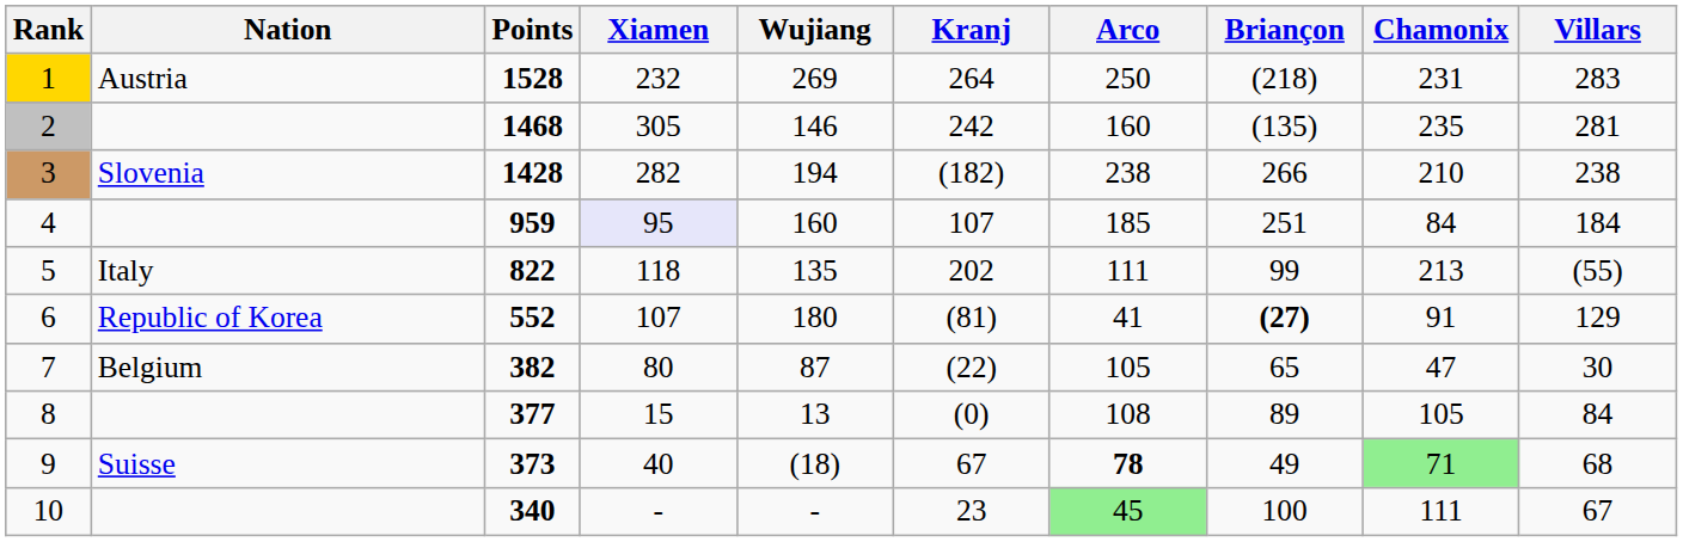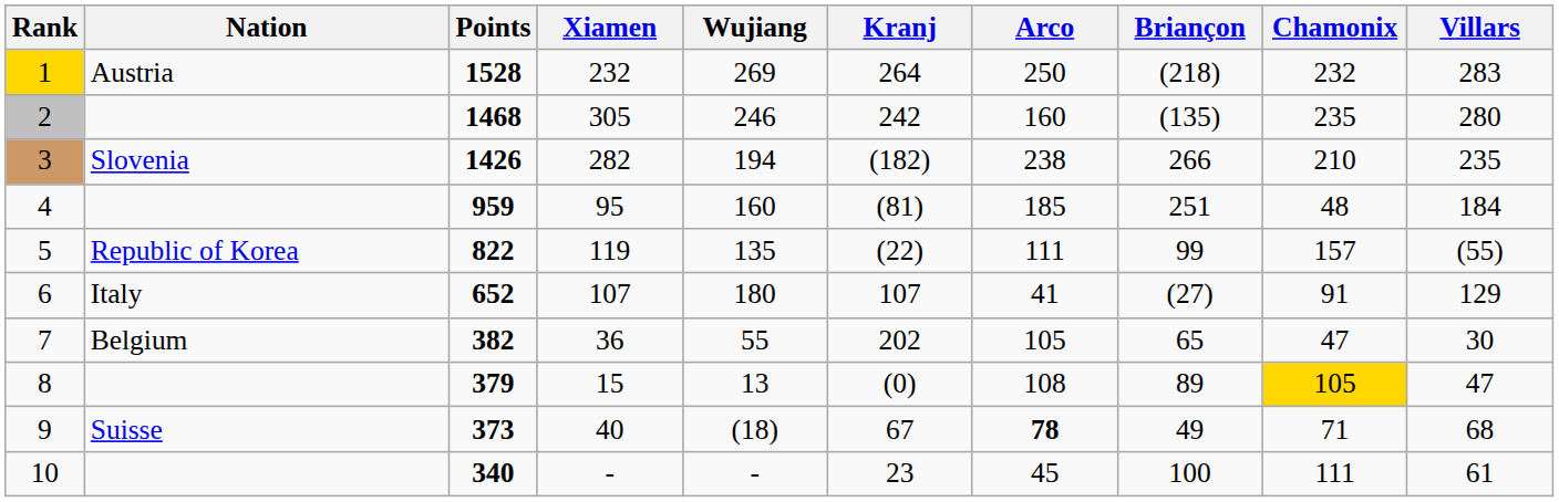1 | Chamonix: 231 -> 232
2 | Wujiang: 146 -> 246
2 | Villars: 281 -> 280
3 | Points: 1428 -> 1426
3 | Villars: 238 -> 235
4 | Xiamen: lavender background -> no background
4 | Kranj: 107 -> (81)
4 | Chamonix: 84 -> 48
5 | Nation: Italy -> Republic of Korea
5 | Xiamen: 118 -> 119
5 | Kranj: 202 -> (22)
5 | Chamonix: 213 -> 157
6 | Nation: Republic of Korea -> Italy
6 | Points: 552 -> 652
6 | Kranj: (81) -> 107
6 | Briançon: bold -> normal
7 | Xiamen: 80 -> 36
7 | Wujiang: 87 -> 55
7 | Kranj: (22) -> 202
8 | Points: 377 -> 379
8 | Chamonix: no background -> gold background
8 | Villars: 84 -> 47
9 | Chamonix: lightgreen background -> no background
10 | Arco: lightgreen background -> no background
10 | Villars: 67 -> 61
